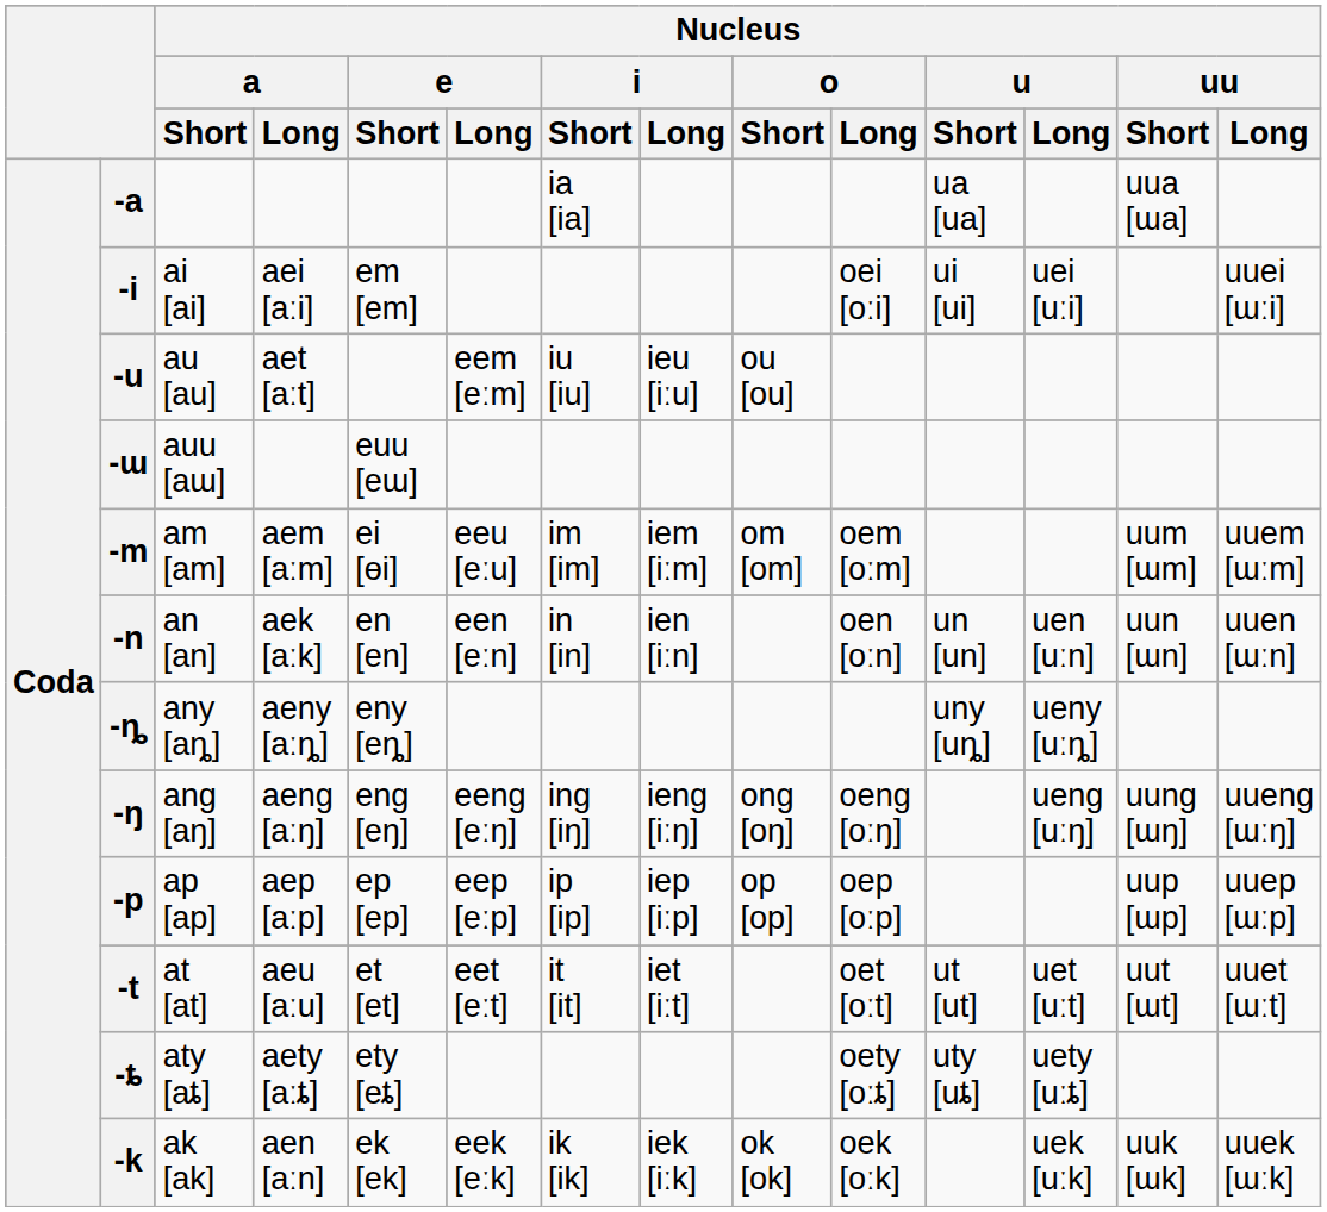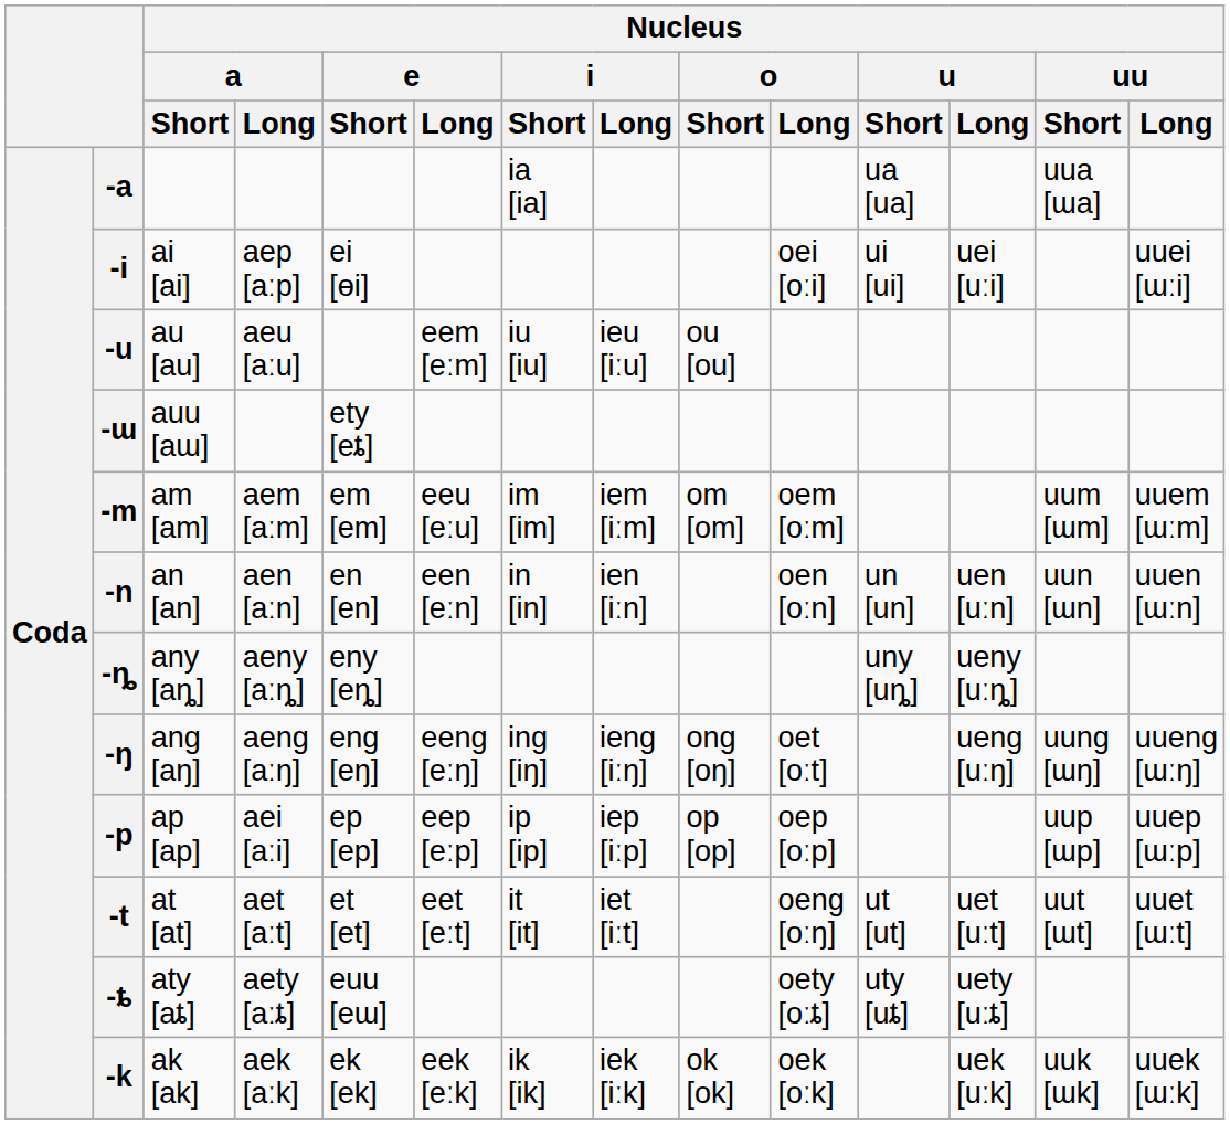-i | Nucleus / a / Long: aei [aːi] -> aep [aːp]
-i | Nucleus / e / Short: em [em] -> ei [ɵi]
-u | Nucleus / a / Long: aet [aːt] -> aeu [aːu]
-ɯ | Nucleus / e / Short: euu [eɯ] -> ety [eȶ]
-m | Nucleus / e / Short: ei [ɵi] -> em [em]
-n | Nucleus / a / Long: aek [aːk] -> aen [aːn]
-ŋ | Nucleus / o / Long: oeng [oːŋ] -> oet [oːt]
-p | Nucleus / a / Long: aep [aːp] -> aei [aːi]
-t | Nucleus / a / Long: aeu [aːu] -> aet [aːt]
-t | Nucleus / o / Long: oet [oːt] -> oeng [oːŋ]
-ȶ | Nucleus / e / Short: ety [eȶ] -> euu [eɯ]
-k | Nucleus / a / Long: aen [aːn] -> aek [aːk]
